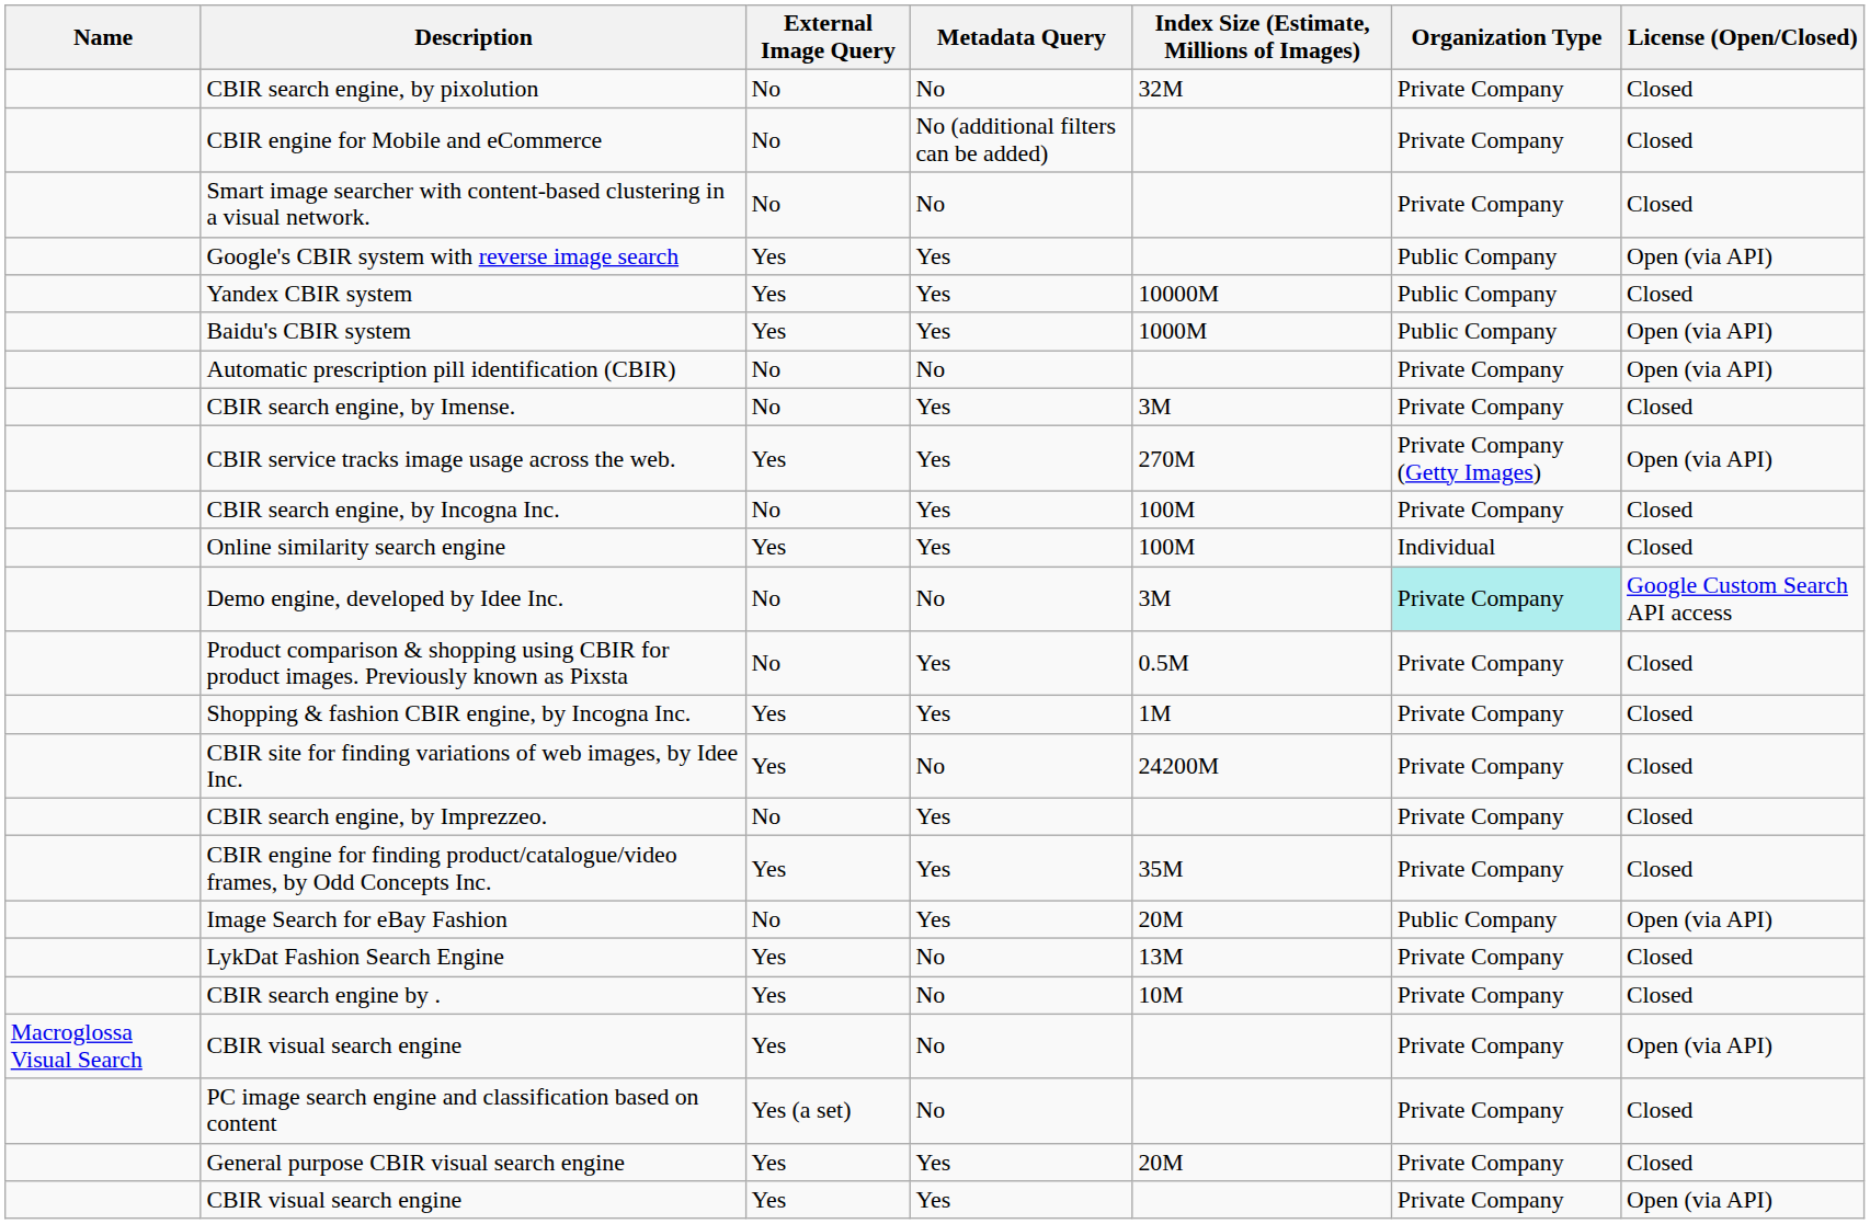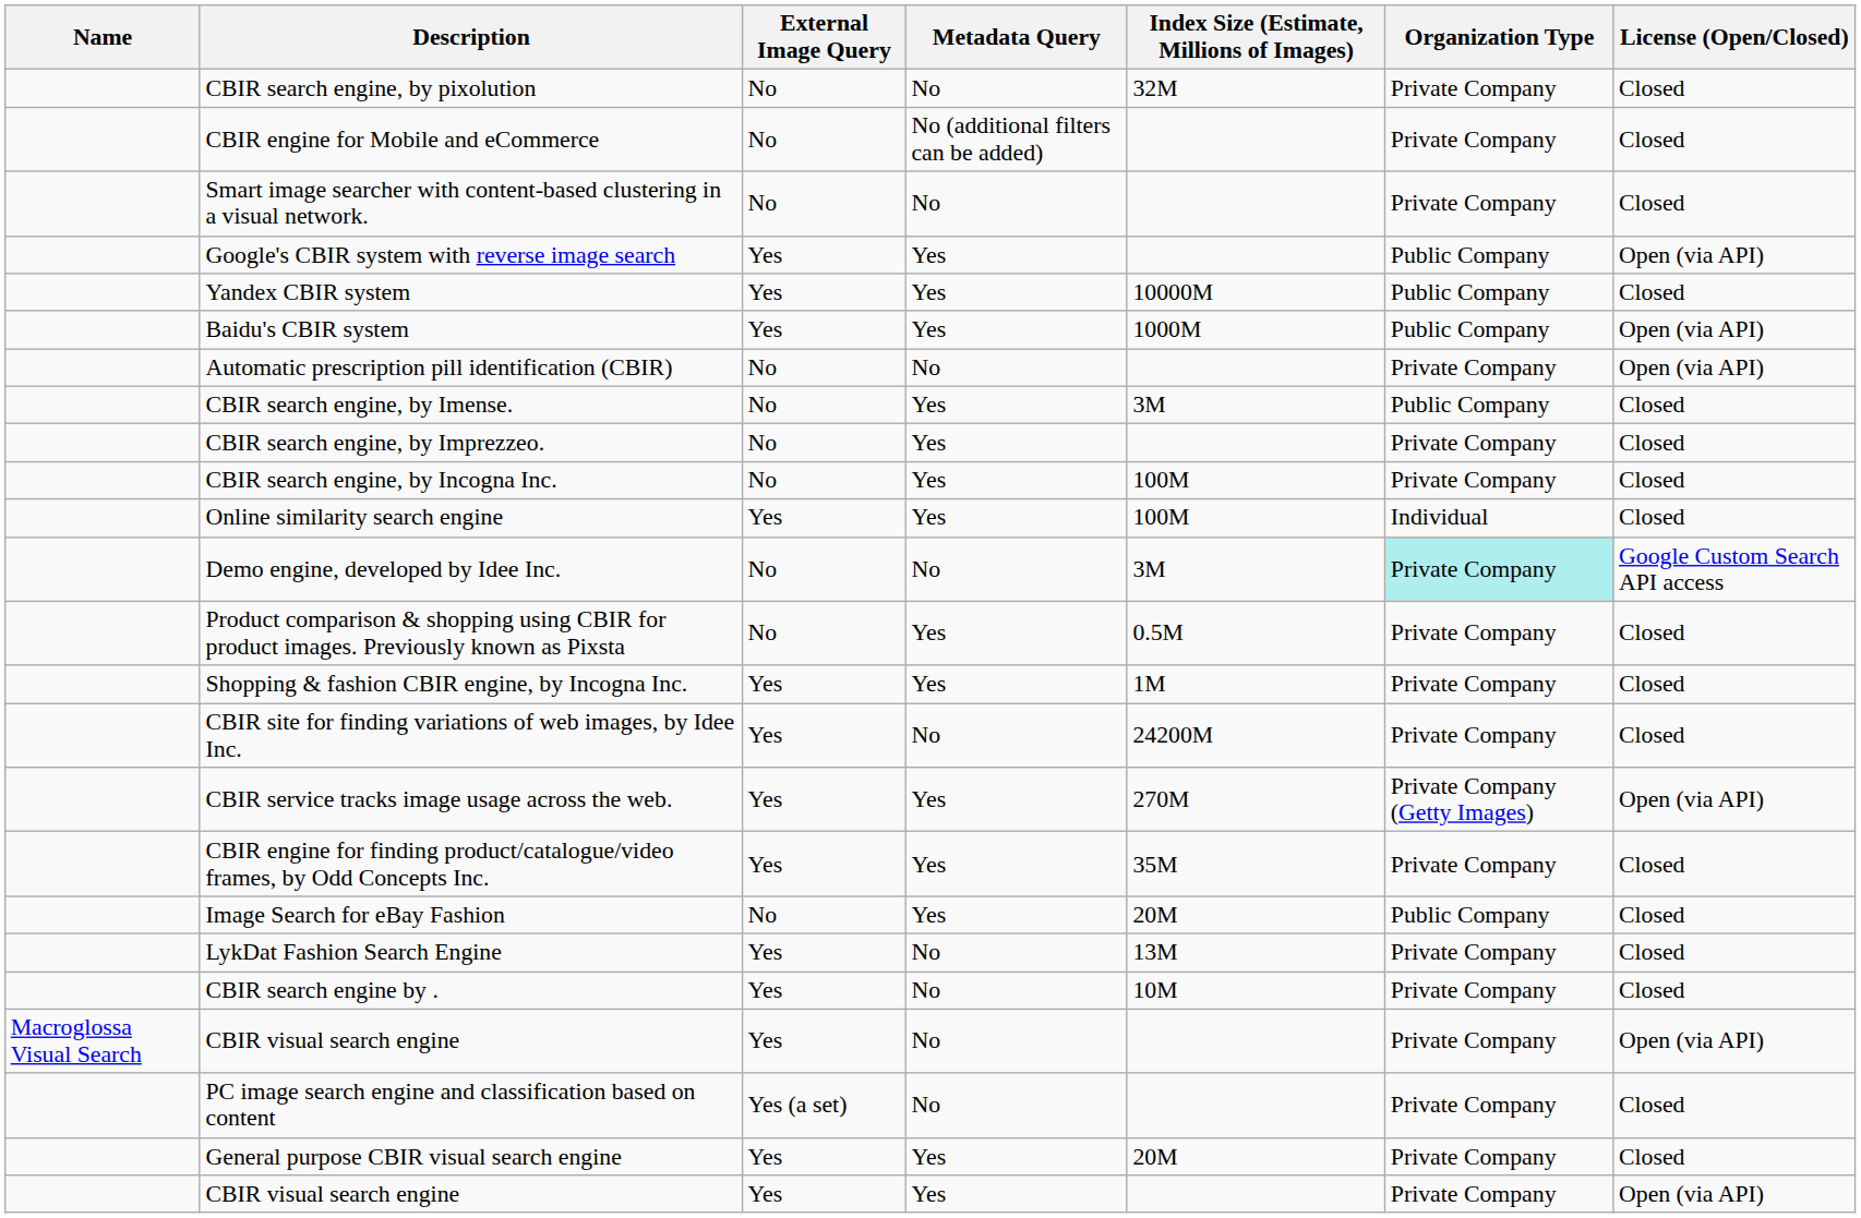CBIR search engine, by Imense. | Organization Type: Private Company -> Public Company
rows swapped: CBIR search engine, by Imprezzeo. <-> CBIR service tracks image usage across the web.
Image Search for eBay Fashion | License (Open/Closed): Open (via API) -> Closed
